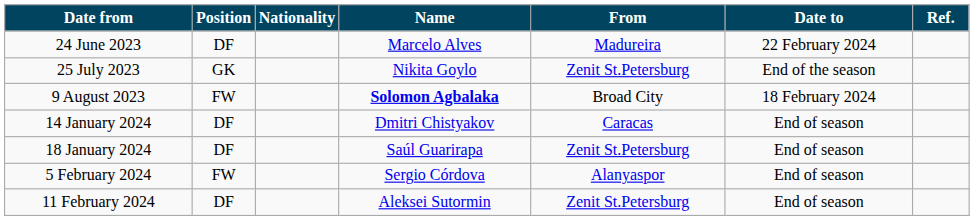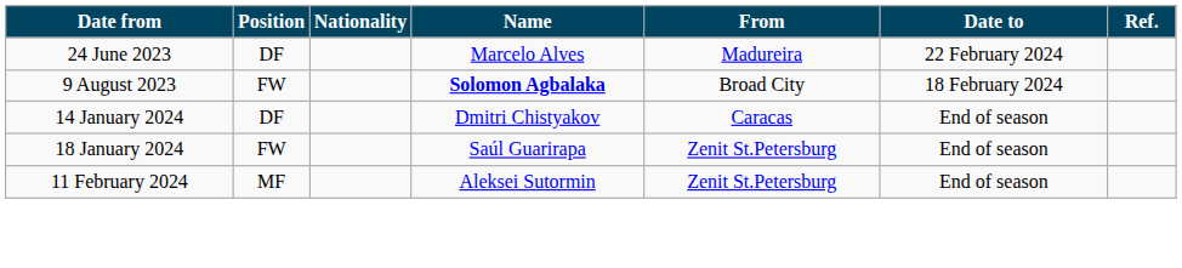- row: 25 July 2023 | GK | Nikita Goylo | Zenit St.Petersburg | End of the season
18 January 2024 | Position: DF -> FW
- row: 5 February 2024 | FW | Sergio Córdova | Alanyaspor | End of season
11 February 2024 | Position: DF -> MF
